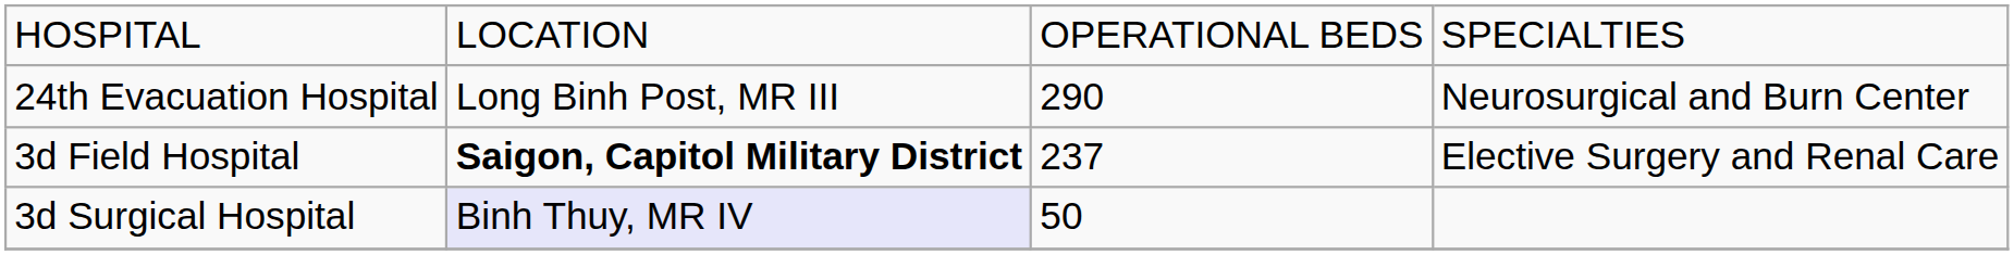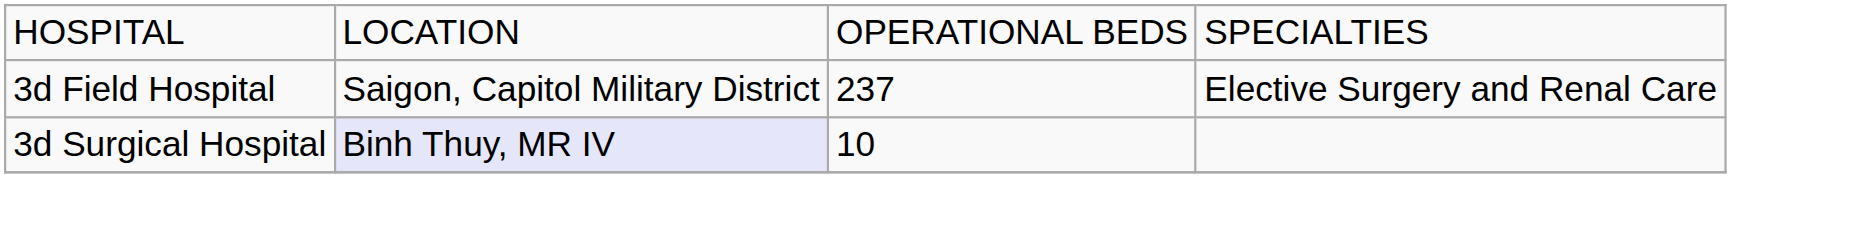- row: 24th Evacuation Hospital | Long Binh Post, MR III | 290 | Neurosurgical and Burn Center
3d Field Hospital | column 2: bold -> normal
3d Surgical Hospital | column 3: 50 -> 10
